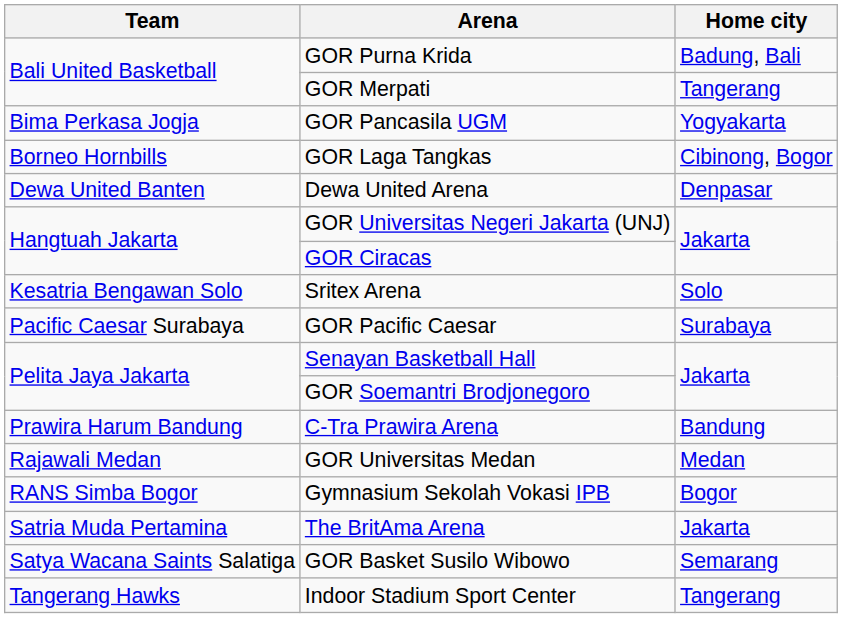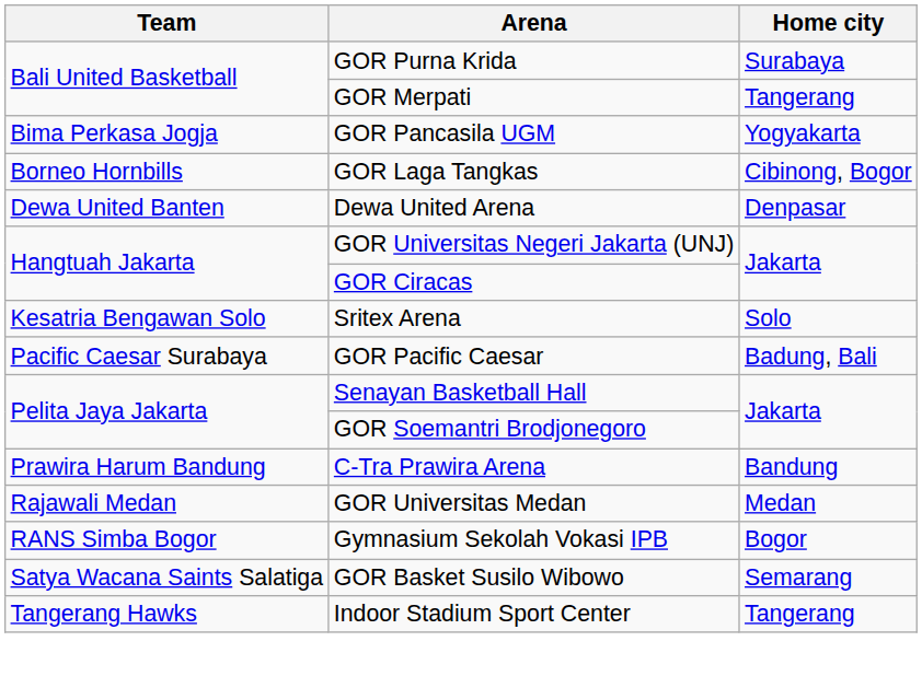GOR Purna Krida | Home city: Badung, Bali -> Surabaya
GOR Pacific Caesar | Home city: Surabaya -> Badung, Bali
- row: Satria Muda Pertamina | The BritAma Arena | Jakarta
